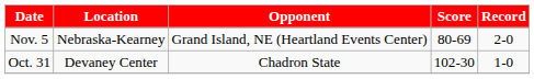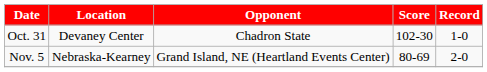rows swapped: Oct. 31 <-> Nov. 5
